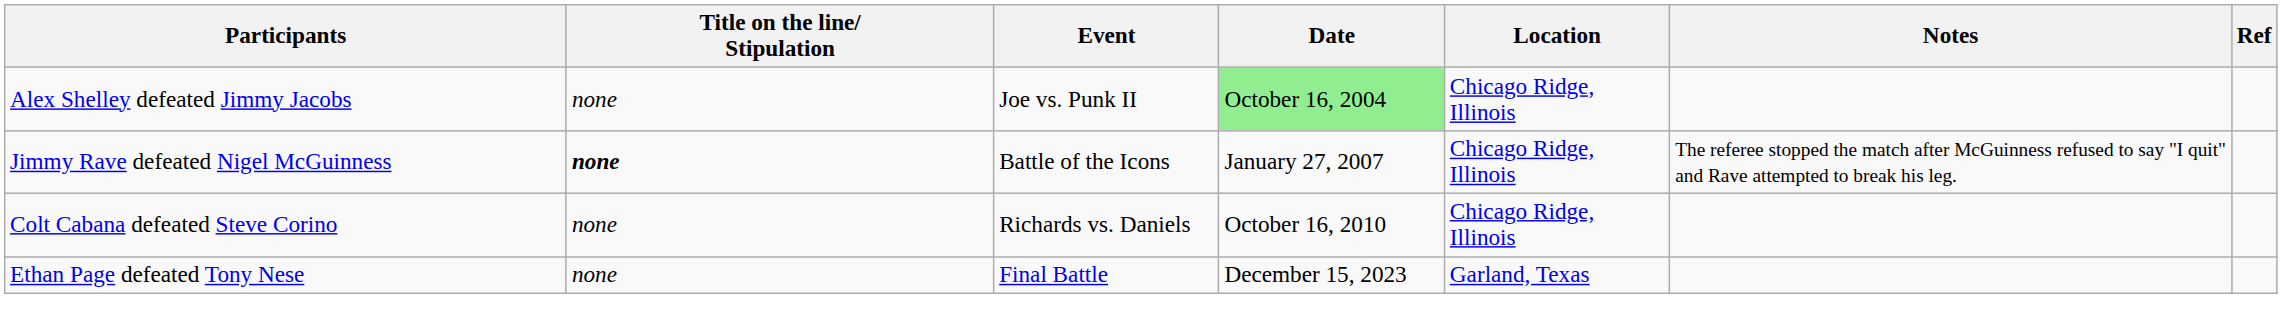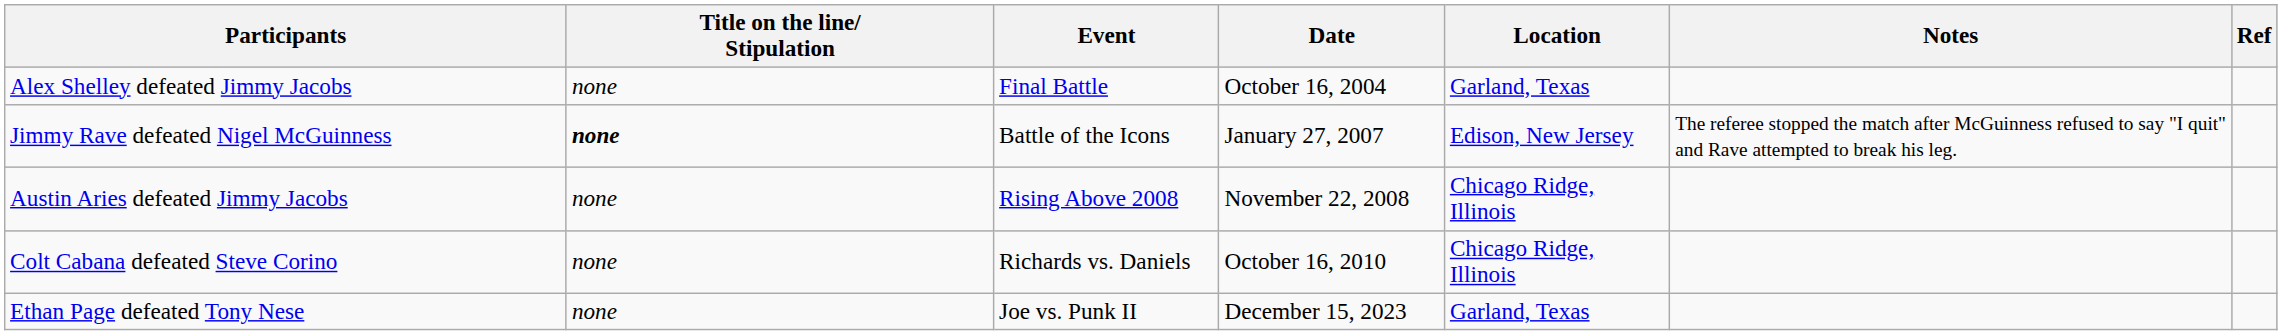Alex Shelley defeated Jimmy Jacobs | Event: Joe vs. Punk II -> Final Battle
Alex Shelley defeated Jimmy Jacobs | Date: lightgreen background -> no background
Alex Shelley defeated Jimmy Jacobs | Location: Chicago Ridge, Illinois -> Garland, Texas
Jimmy Rave defeated Nigel McGuinness | Location: Chicago Ridge, Illinois -> Edison, New Jersey
+ row: Austin Aries defeated Jimmy Jacobs | none | Rising Above 2008 | November 22, 2008 | Chicago Ridge, Illinois
Ethan Page defeated Tony Nese | Event: Final Battle -> Joe vs. Punk II
